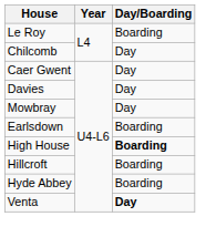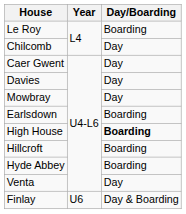Venta | Day/Boarding: bold -> normal
+ row: Finlay | U6 | Day & Boarding
